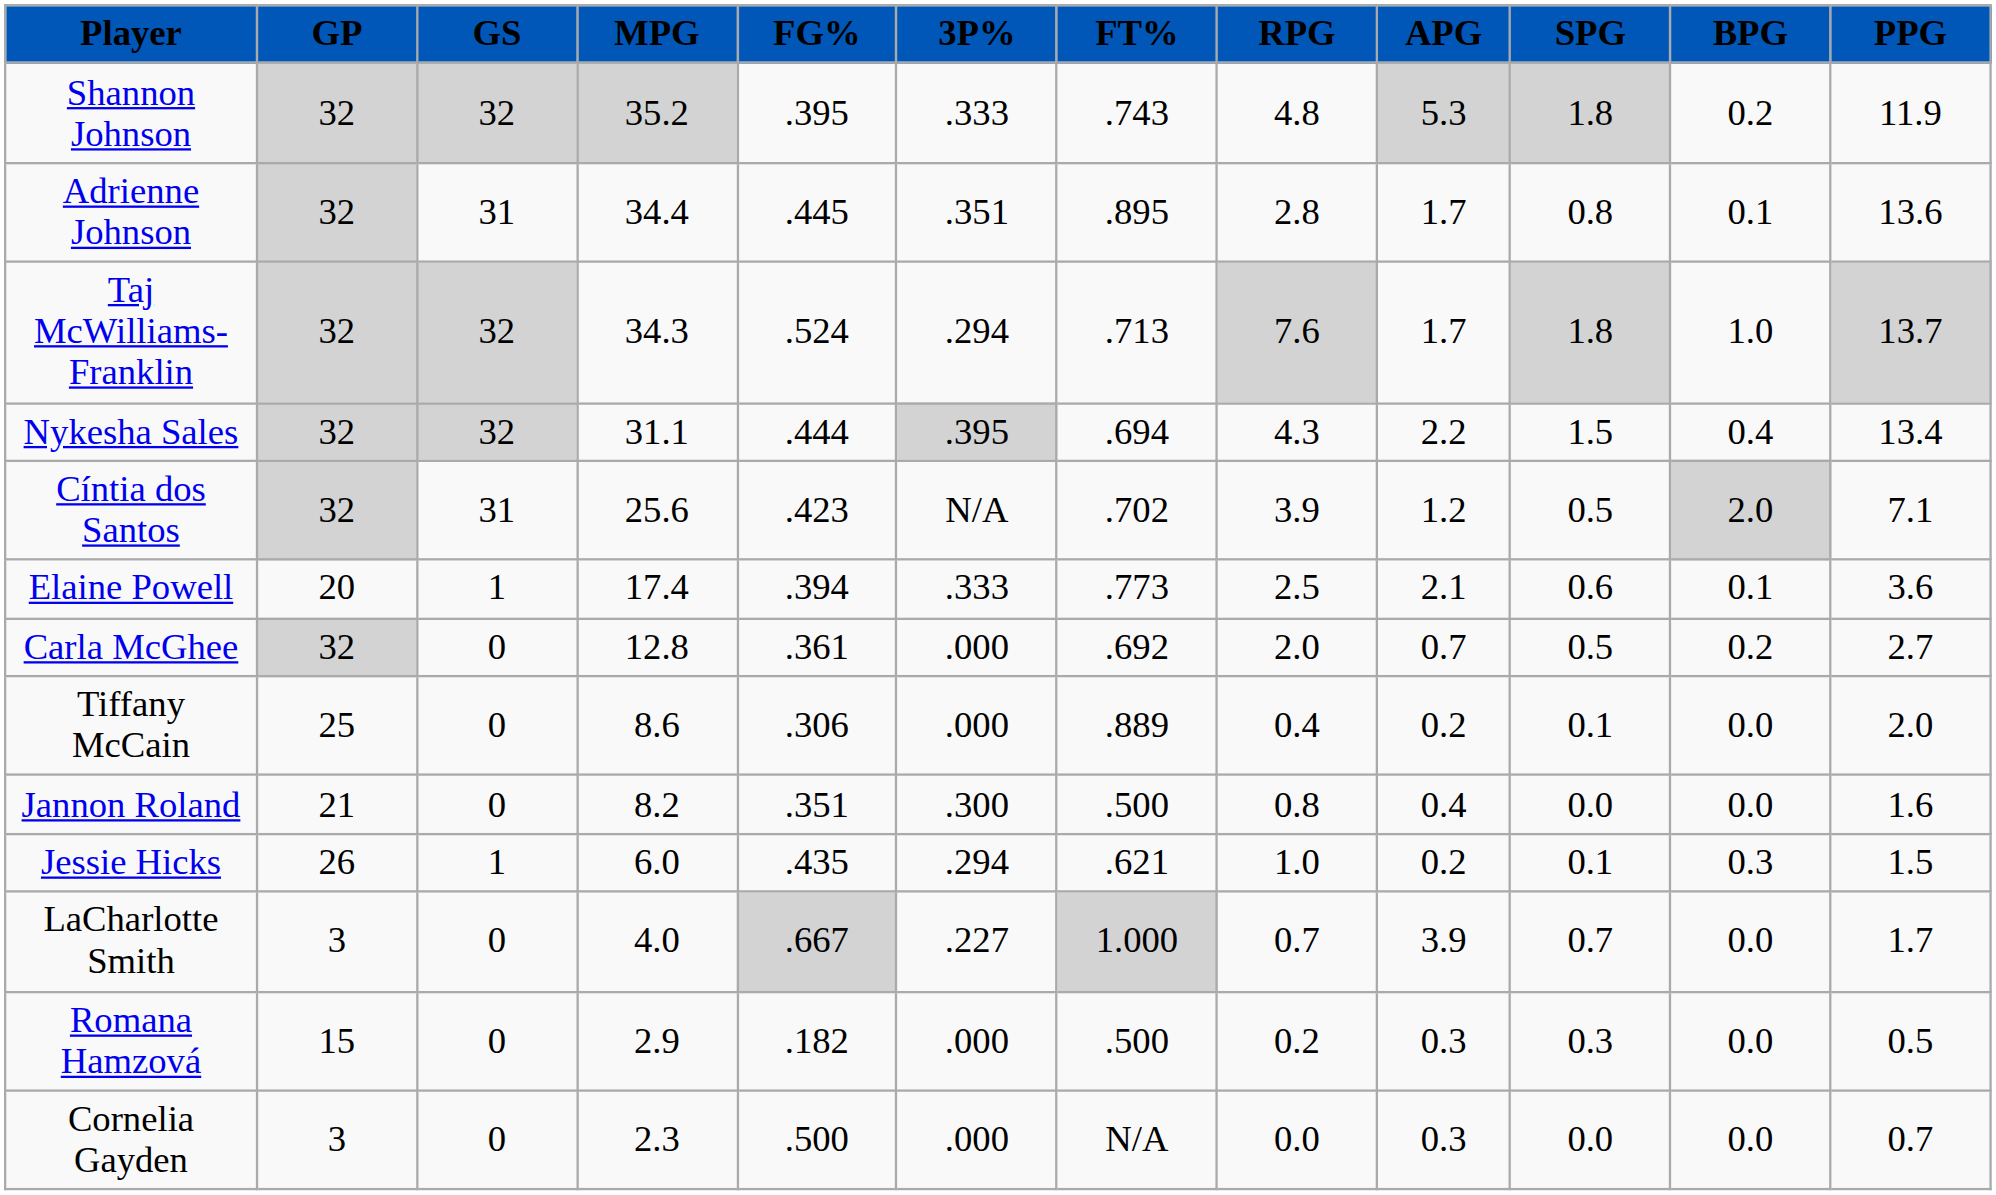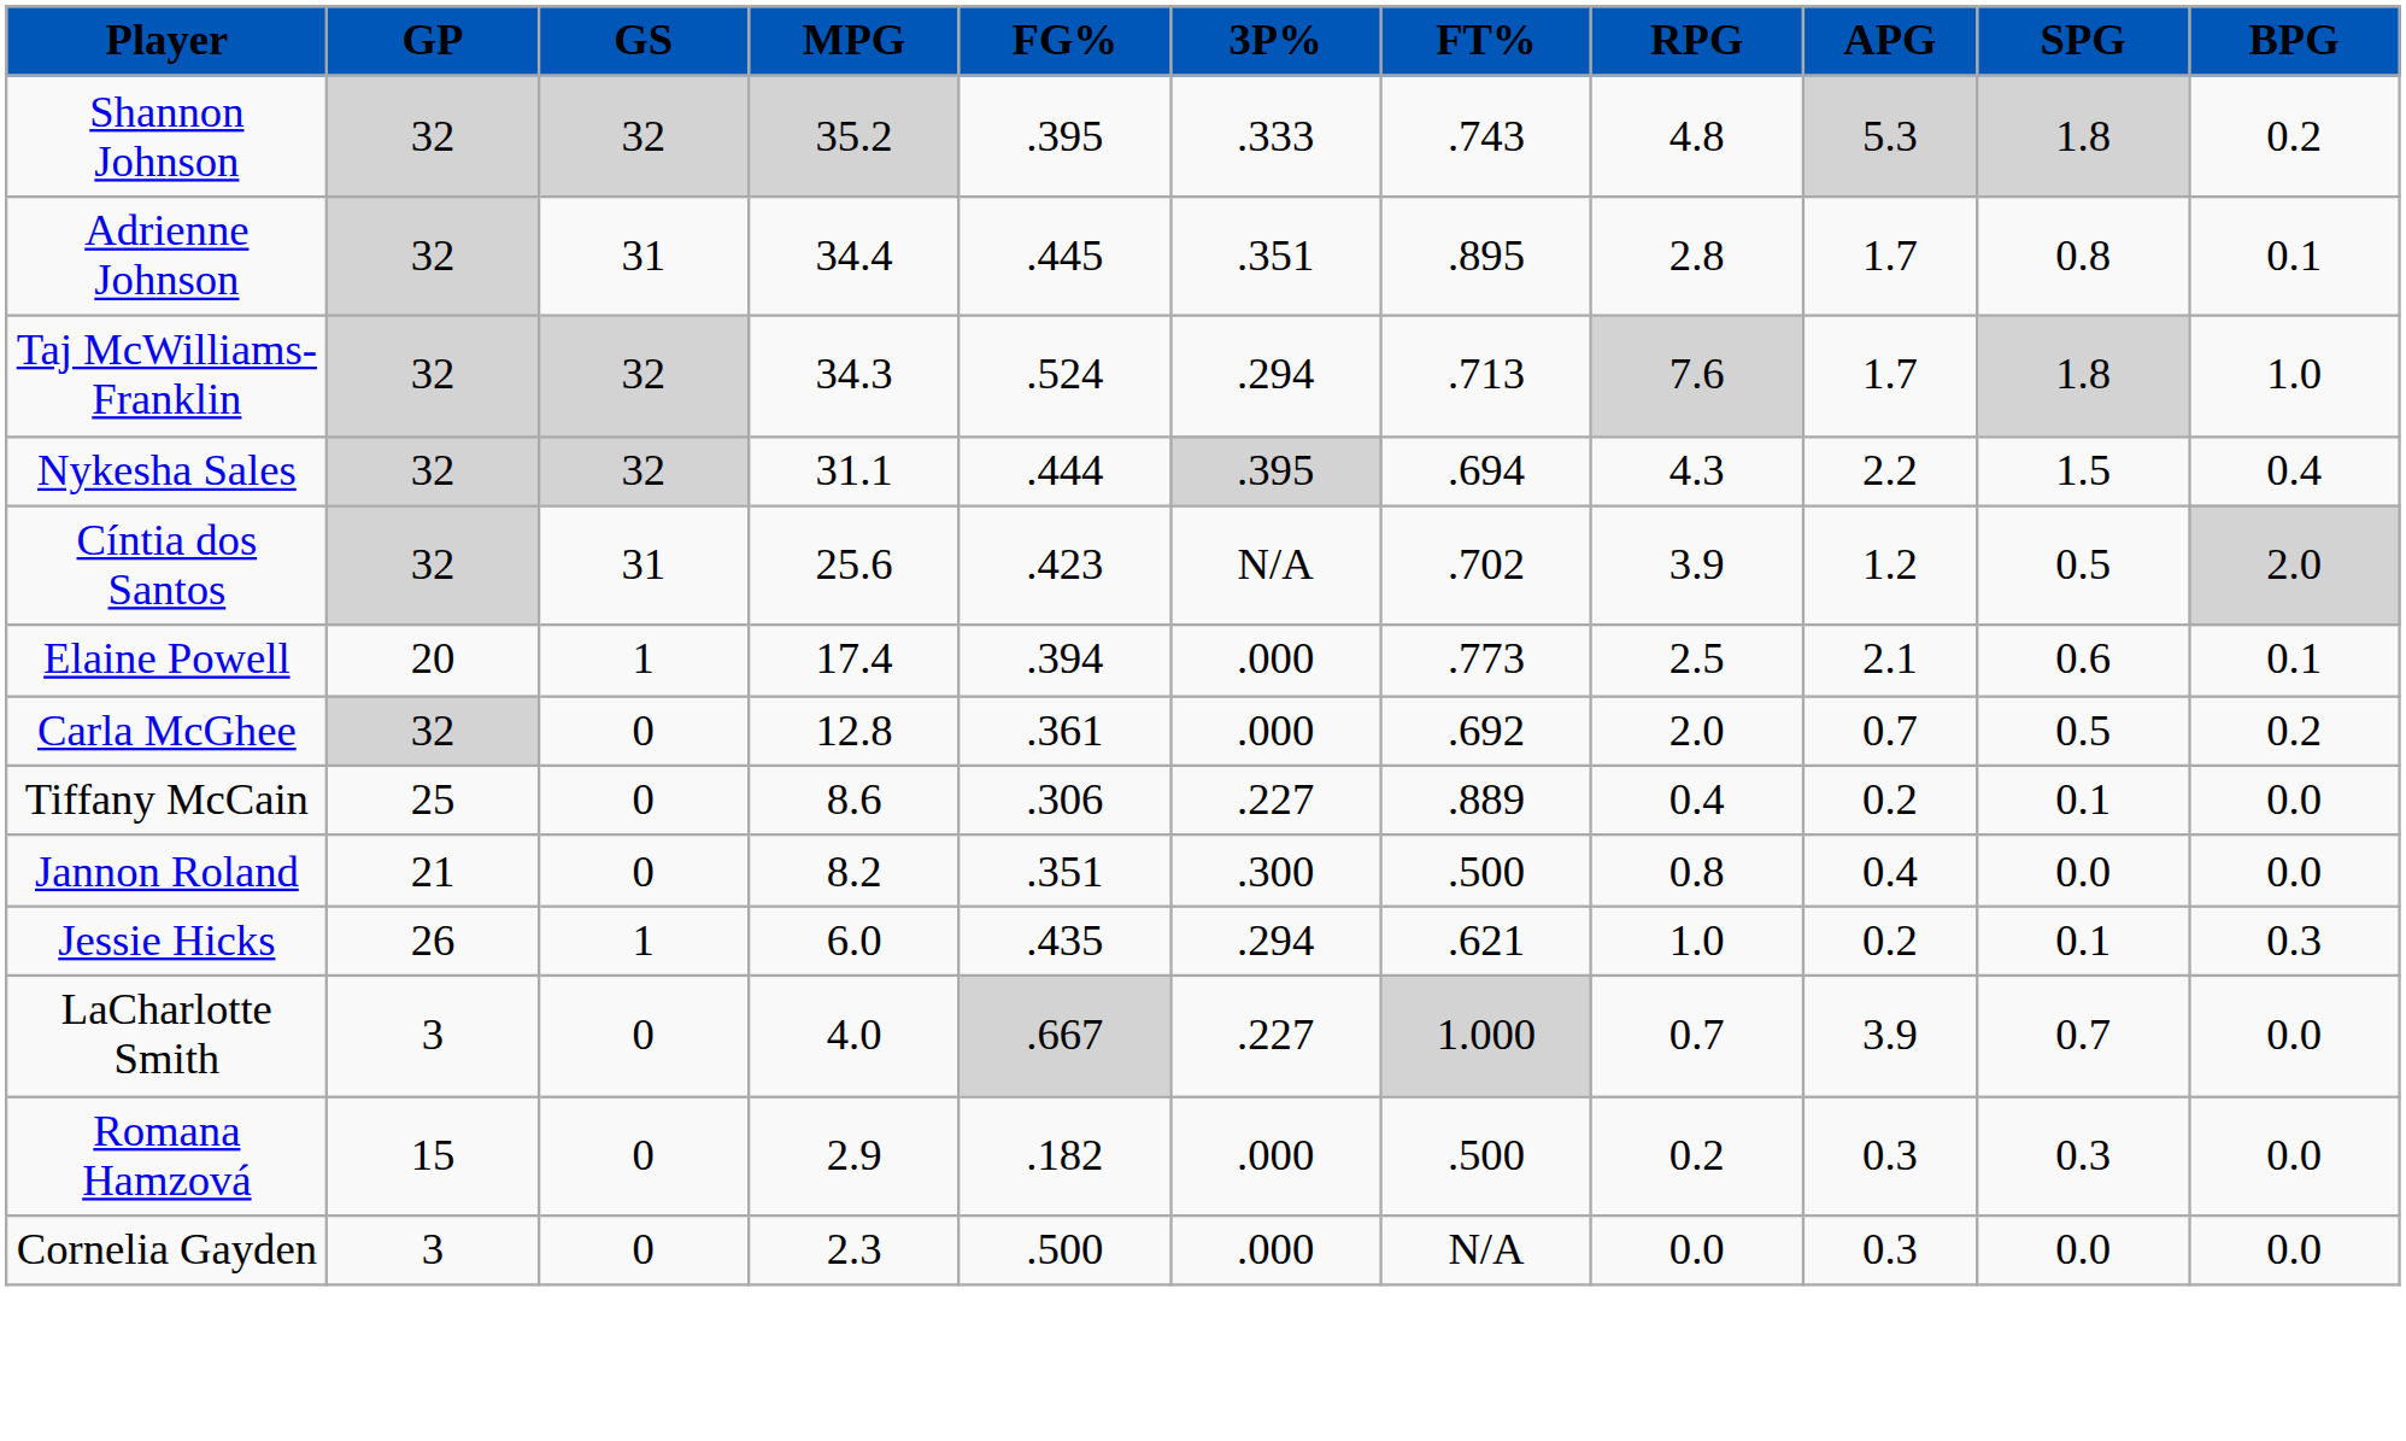- column: PPG | 11.9 | 13.6 | 13.7 | 13.4 | 7.1 | 3.6 | 2.7 | 2.0 | 1.6 | 1.5 | 1.7 | 0.5 | 0.7
Elaine Powell | 3P%: .333 -> .000
Tiffany McCain | 3P%: .000 -> .227
